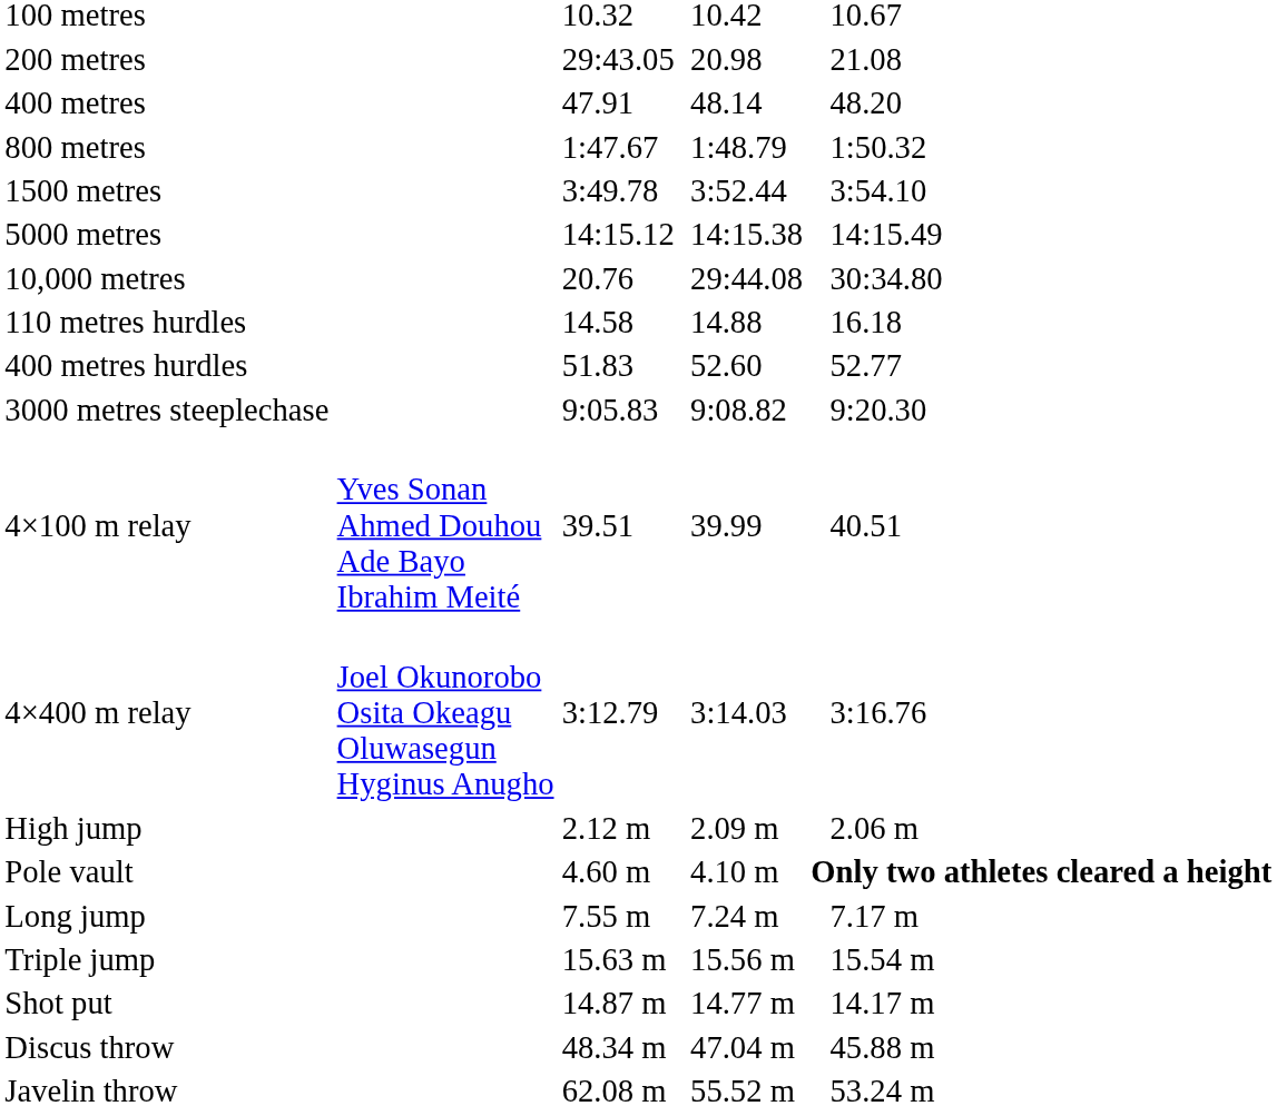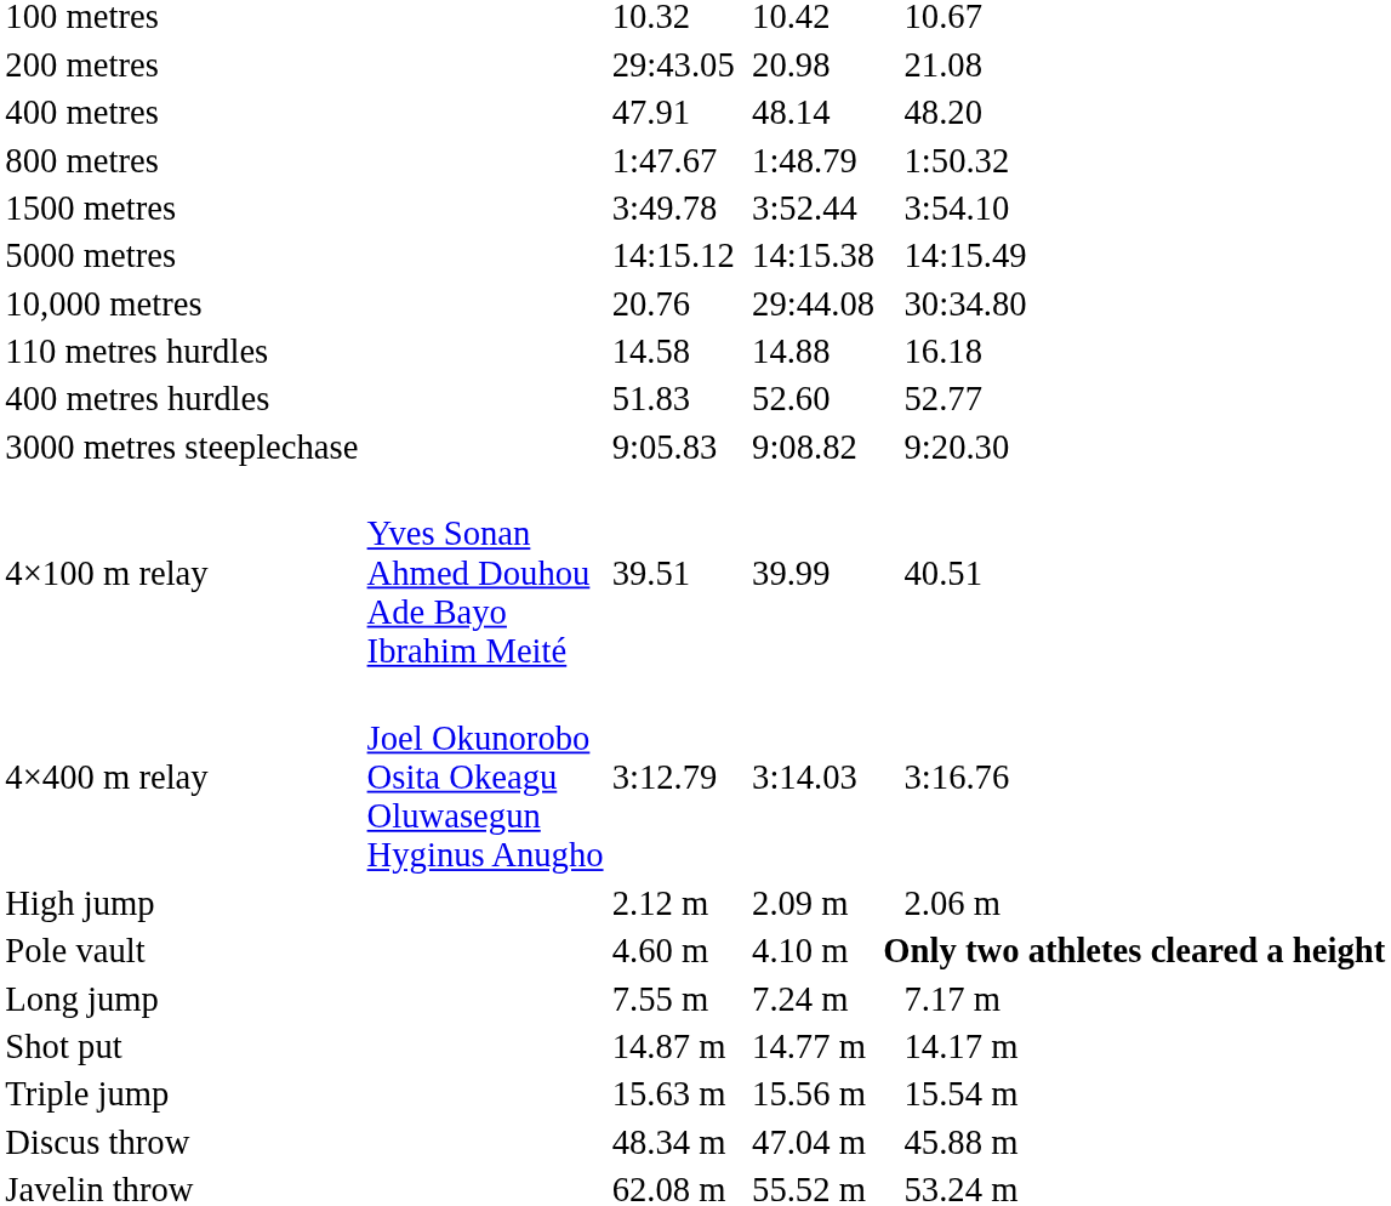rows swapped: Triple jump <-> Shot put
